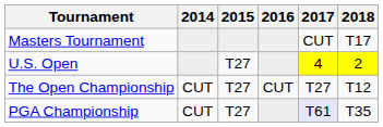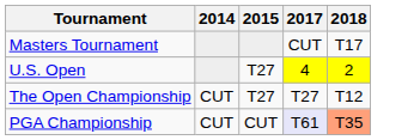- column: 2016 | CUT
PGA Championship | 2015: T27 -> CUT
PGA Championship | 2018: no background -> lightsalmon background
